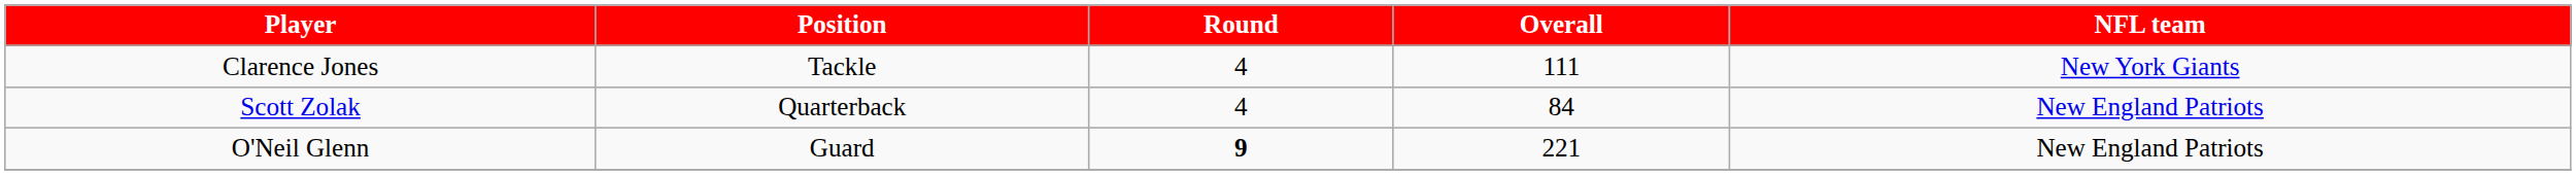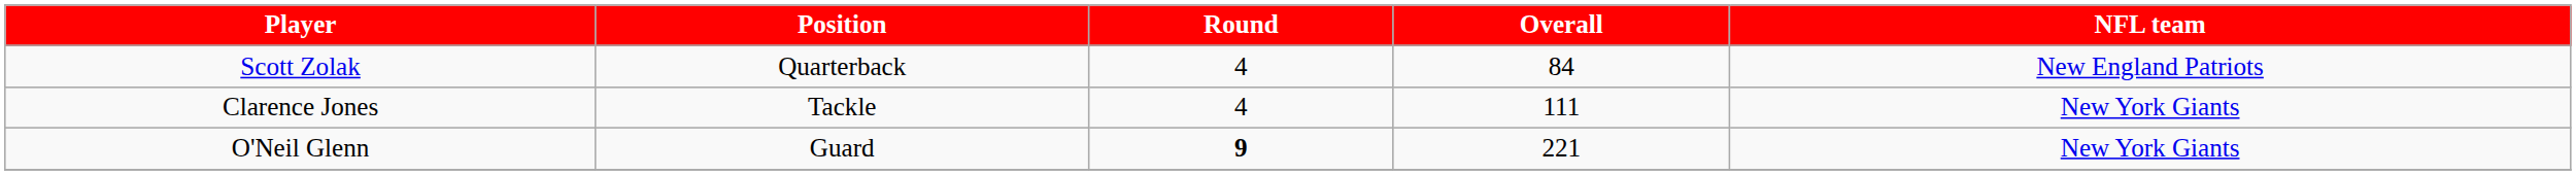rows swapped: Scott Zolak <-> Clarence Jones
O'Neil Glenn | NFL team: New England Patriots -> New York Giants
